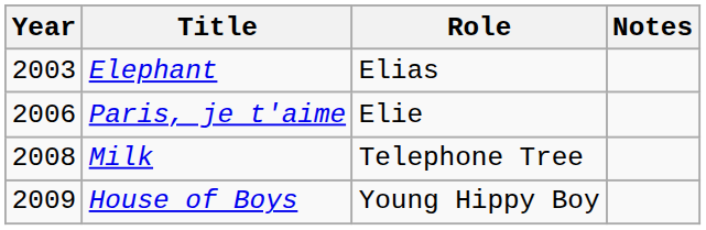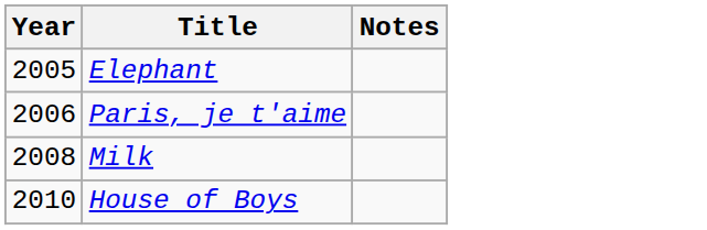- column: Role | Elias | Elie | Telephone Tree | Young Hippy Boy
Elephant | Year: 2003 -> 2005
House of Boys | Year: 2009 -> 2010
